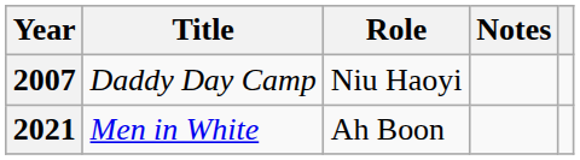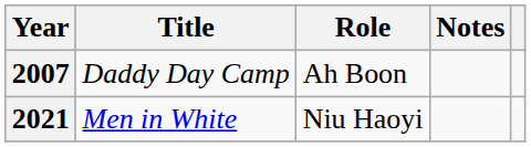2007 | Role: Niu Haoyi -> Ah Boon
2021 | Role: Ah Boon -> Niu Haoyi
